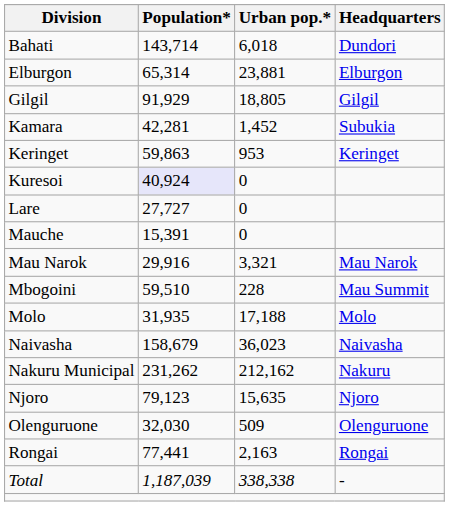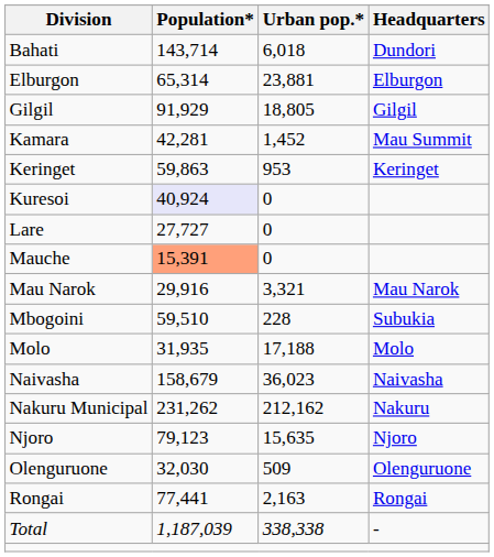Kamara | Headquarters: Subukia -> Mau Summit
Mauche | Population*: no background -> lightsalmon background
Mbogoini | Headquarters: Mau Summit -> Subukia
